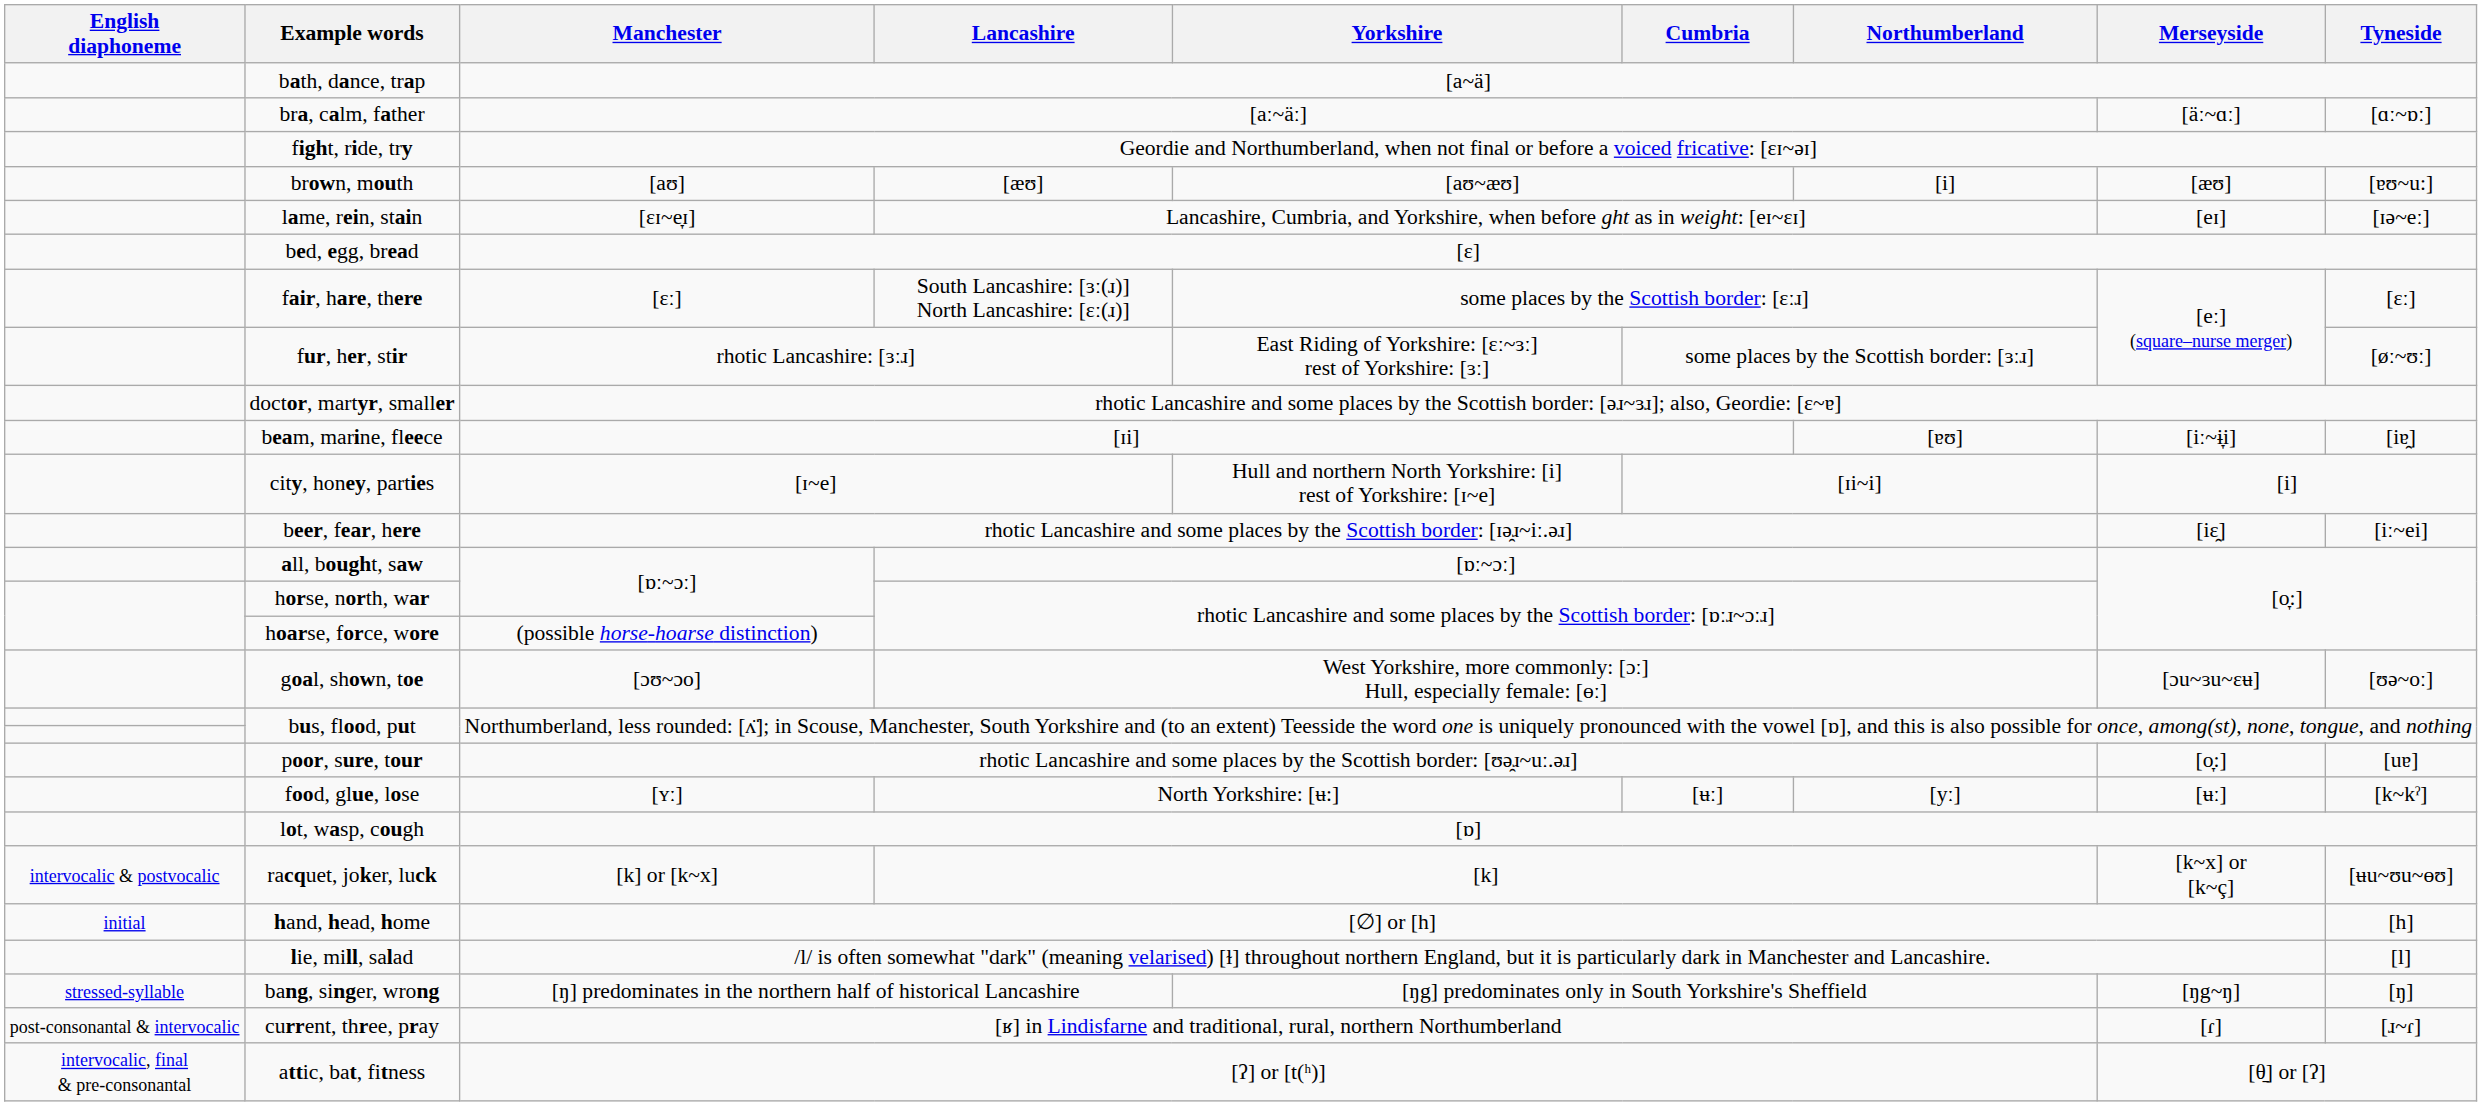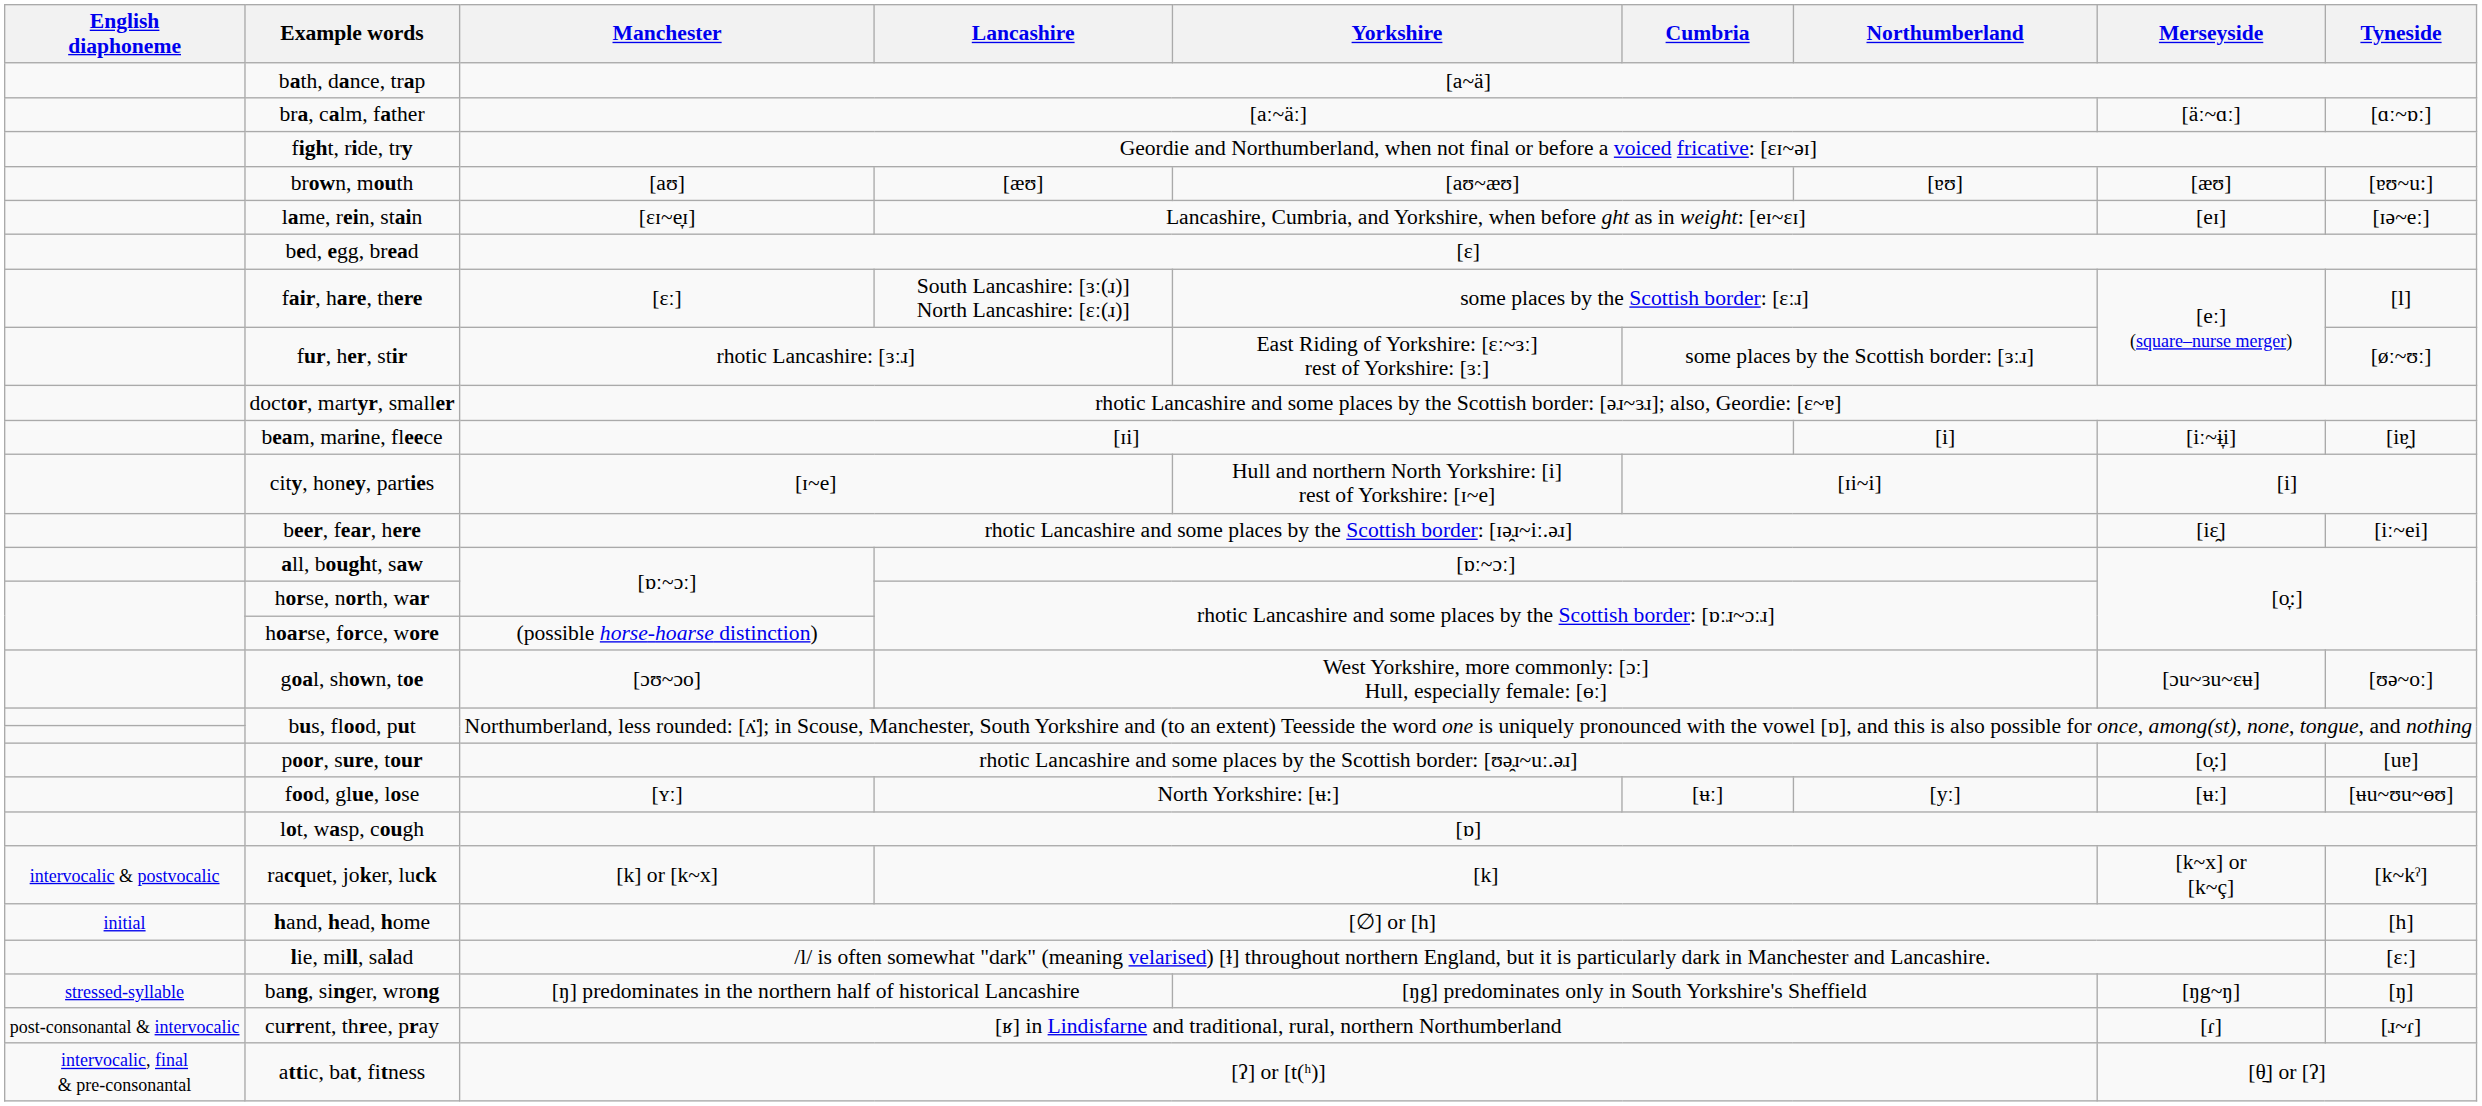brown, mouth | Northumberland: [i] -> [ɐʊ]
fair, hare, there | Tyneside: [ɛː] -> [l]
beam, marine, fleece | Northumberland: [ɐʊ] -> [i]
food, glue, lose | Tyneside: [k~kˀ] -> [ʉu~ʊu~ɵʊ]
racquet, joker, luck | Tyneside: [ʉu~ʊu~ɵʊ] -> [k~kˀ]
lie, mill, salad | Tyneside: [l] -> [ɛː]
